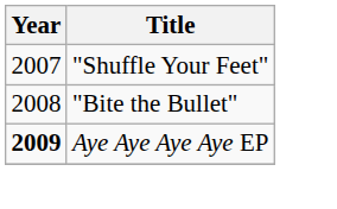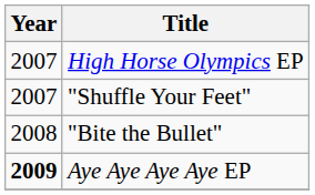+ row: 2007 | High Horse Olympics EP
